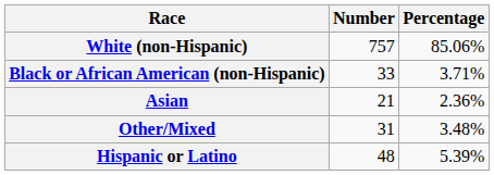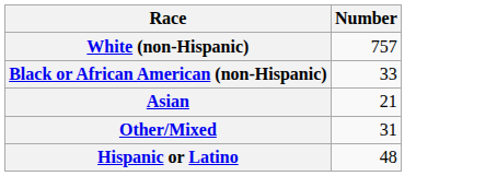- column: Percentage | 85.06% | 3.71% | 2.36% | 3.48% | 5.39%
